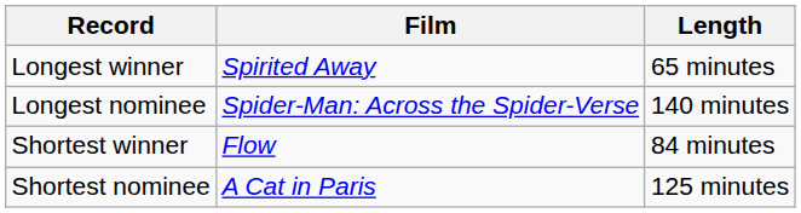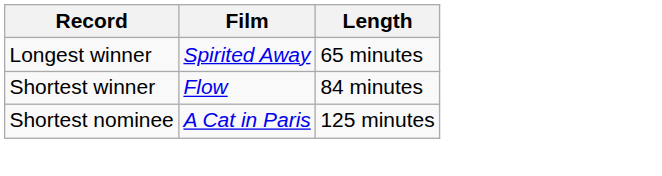- row: Longest nominee | Spider-Man: Across the Spider-Verse | 140 minutes
